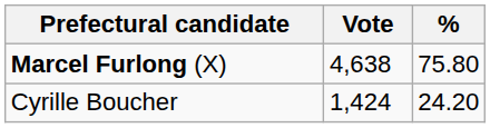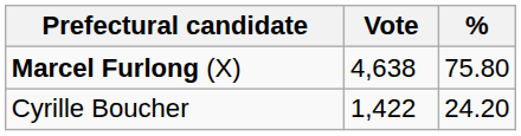Cyrille Boucher | Vote: 1,424 -> 1,422
